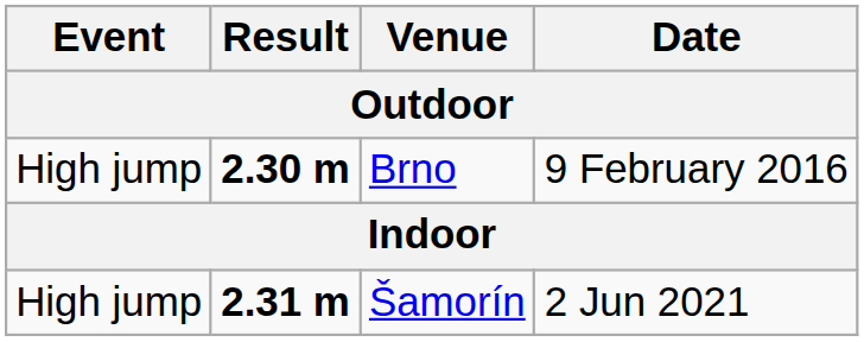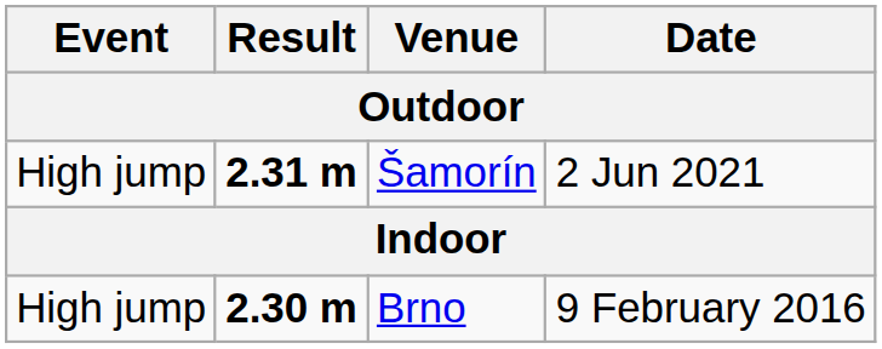rows swapped: Šamorín <-> Brno
